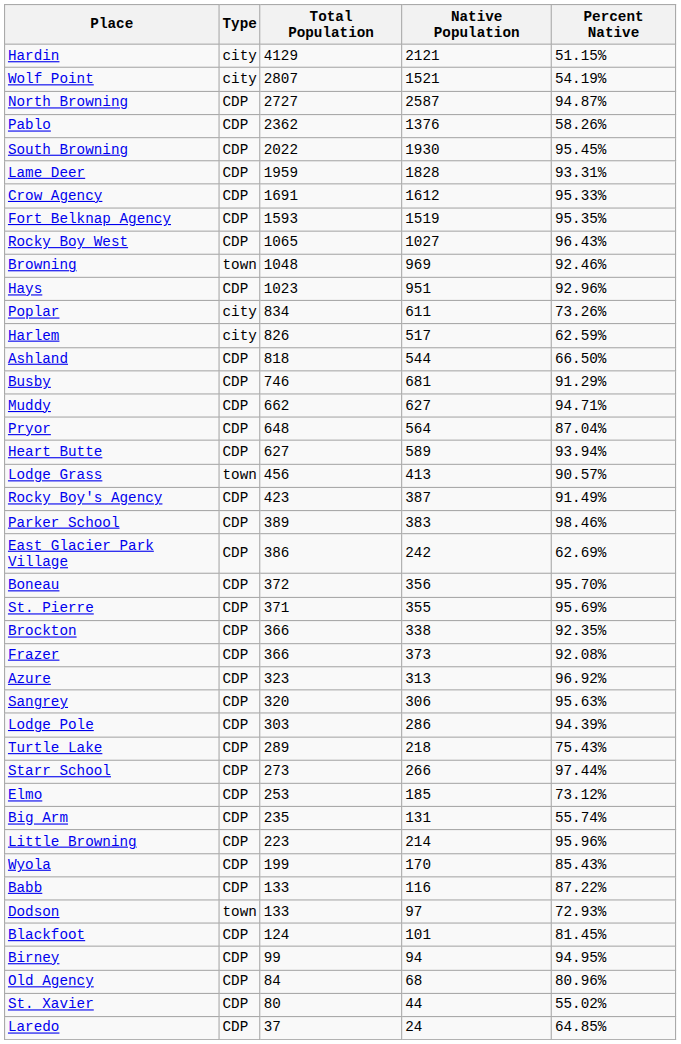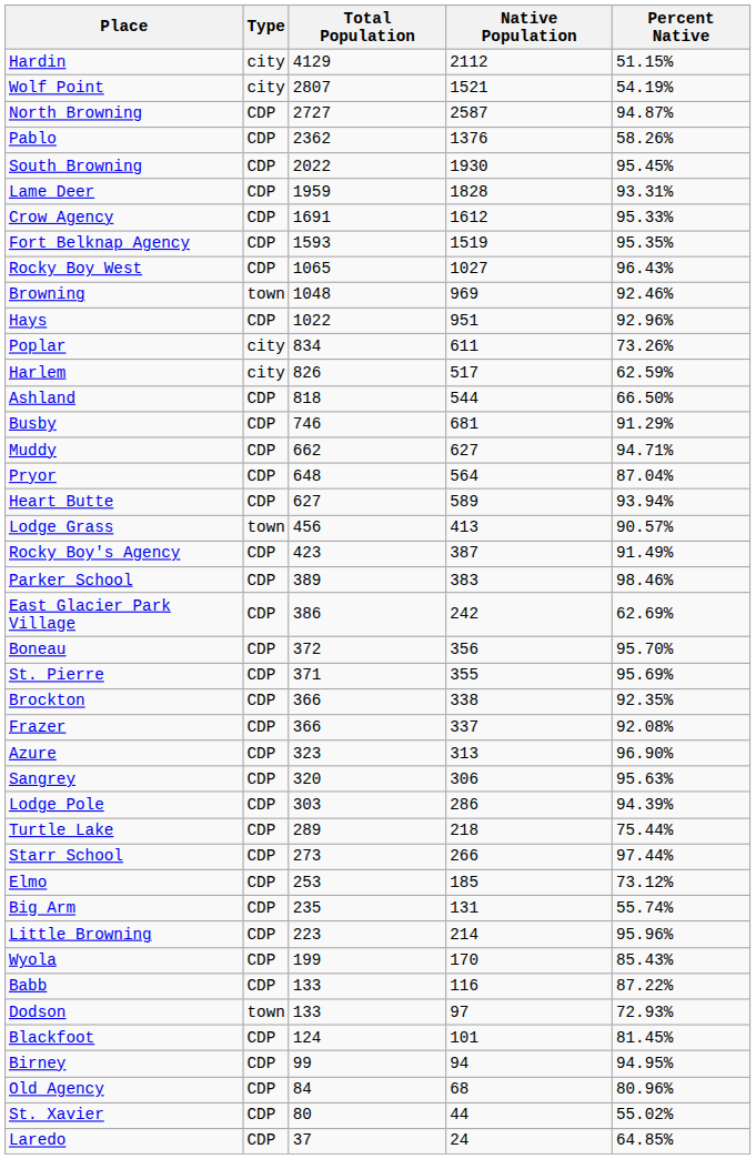Hardin | Native Population: 2121 -> 2112
Hays | Total Population: 1023 -> 1022
Frazer | Native Population: 373 -> 337
Azure | Percent Native: 96.92% -> 96.90%
Turtle Lake | Percent Native: 75.43% -> 75.44%
